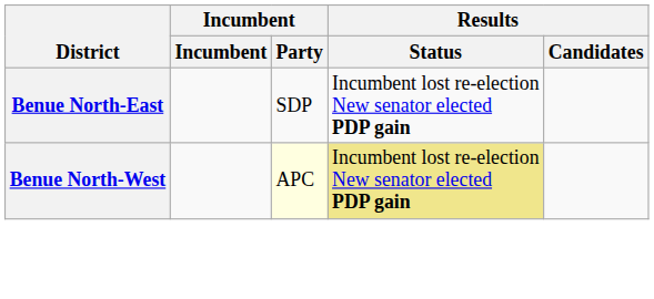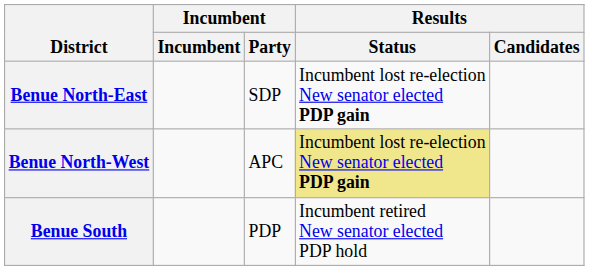Benue North-West | Incumbent / Party: lightyellow background -> no background
+ row: Benue South | PDP | Incumbent retired New senator elected PDP hold
